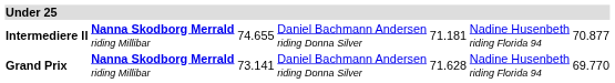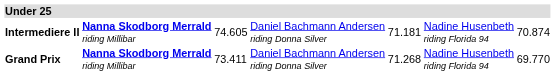Intermediere II | column 3: 74.655 -> 74.605
Intermediere II | column 7: 70.877 -> 70.874
Grand Prix | column 3: 73.141 -> 73.411
Grand Prix | column 5: 71.628 -> 71.268
